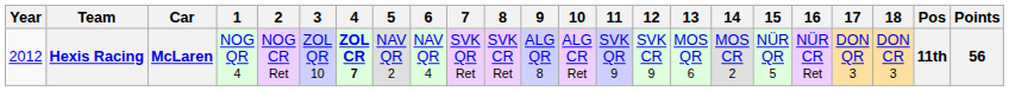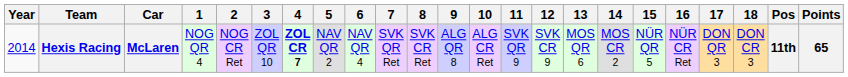Hexis Racing | Year: 2012 -> 2014
Hexis Racing | Points: 56 -> 65
